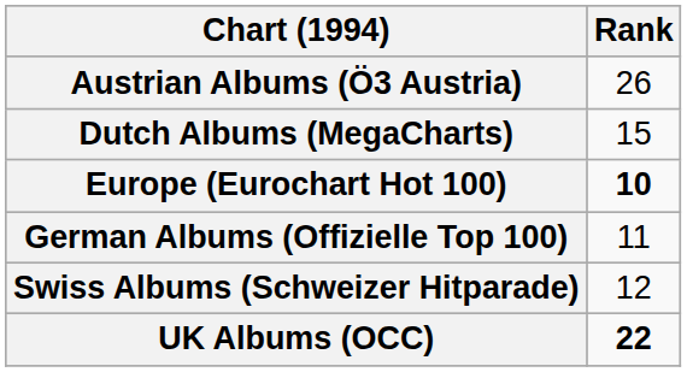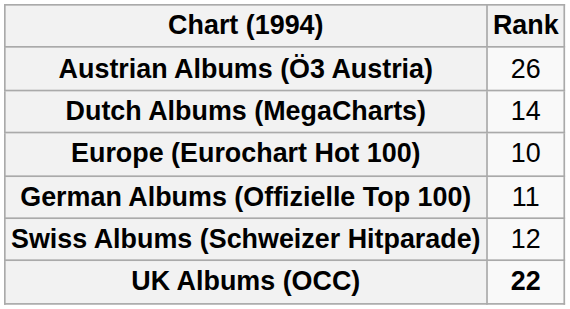Dutch Albums (MegaCharts) | Rank: 15 -> 14
Europe (Eurochart Hot 100) | Rank: bold -> normal
